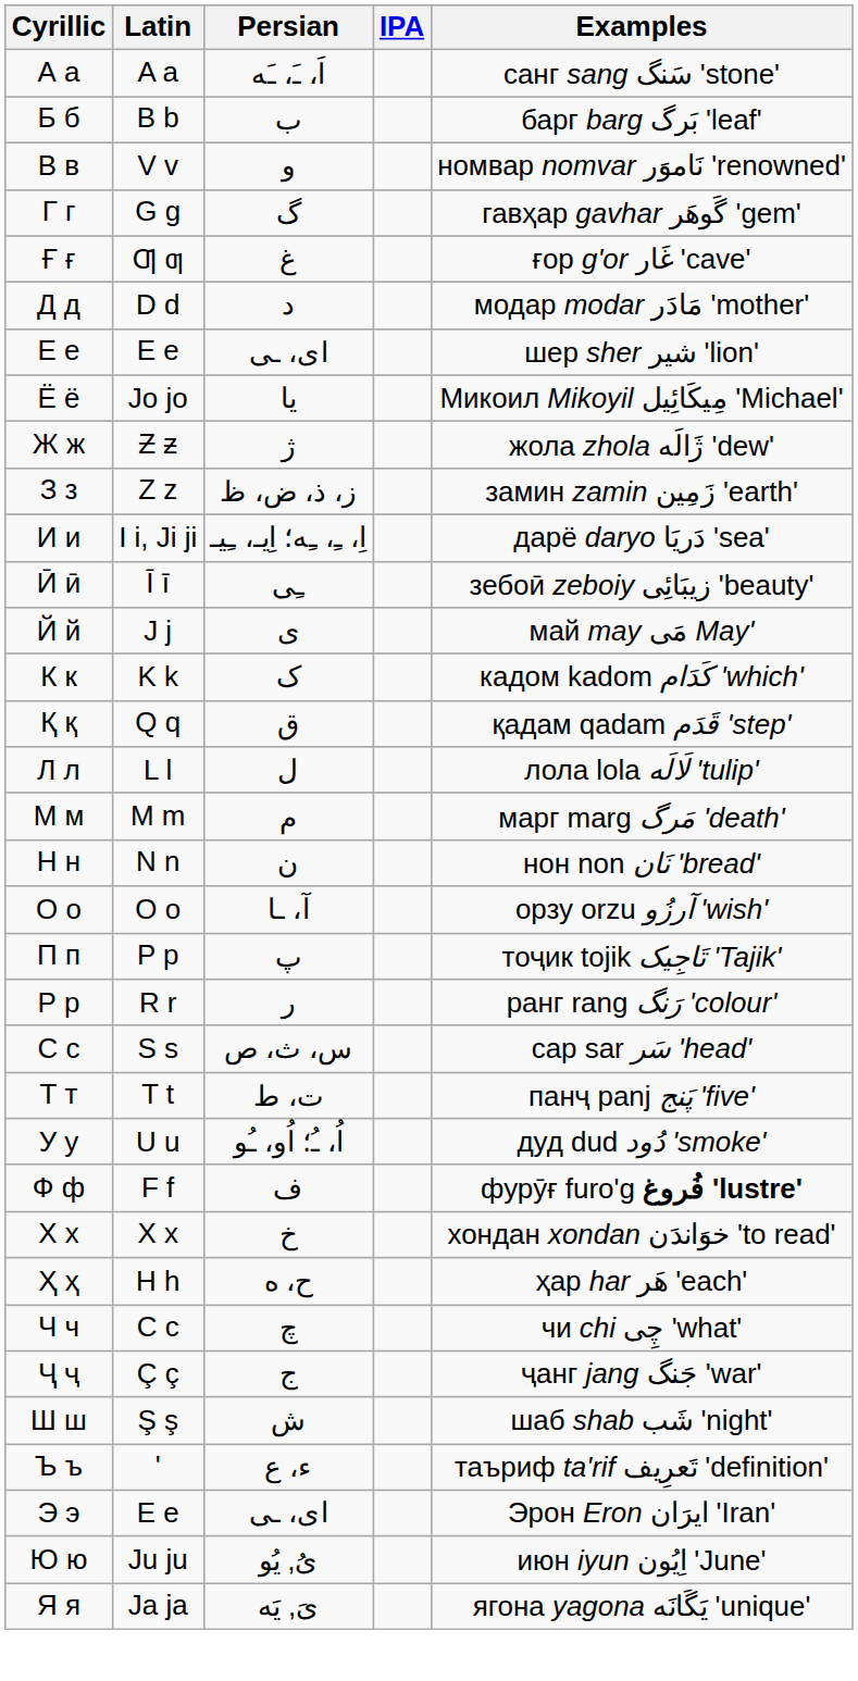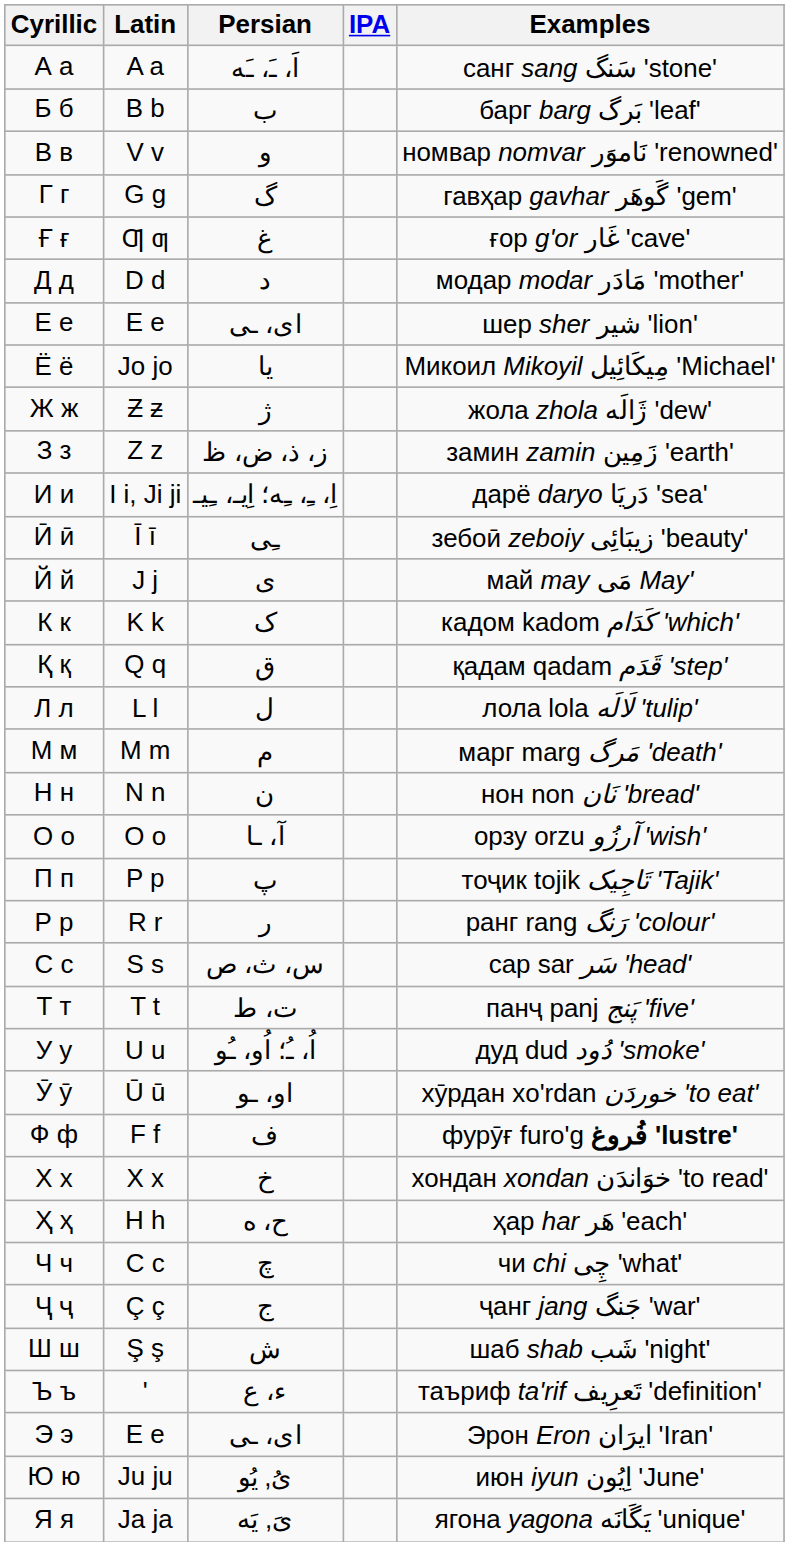+ row: Ӯ ӯ | Ū ū | او، ـو | хӯрдан xo'rdan خوردَن 'to eat'
